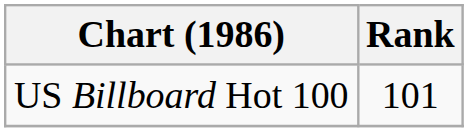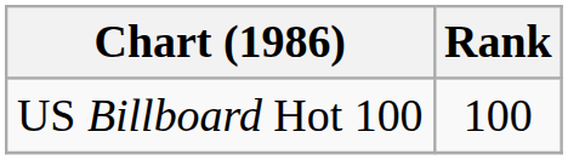US Billboard Hot 100 | Rank: 101 -> 100
